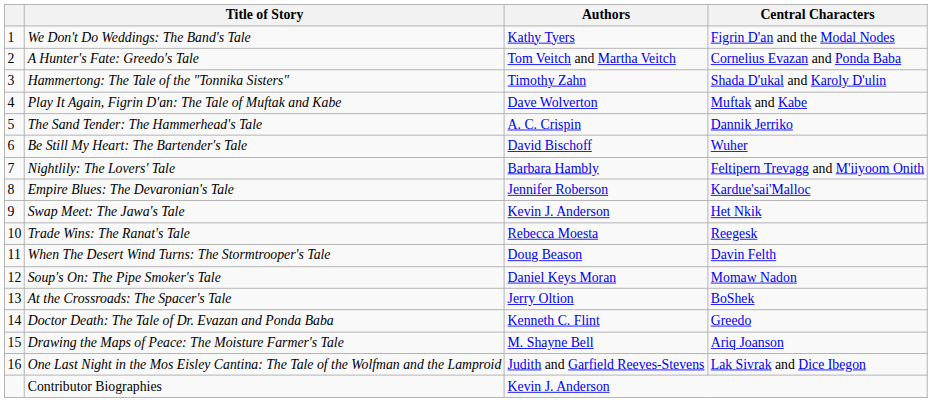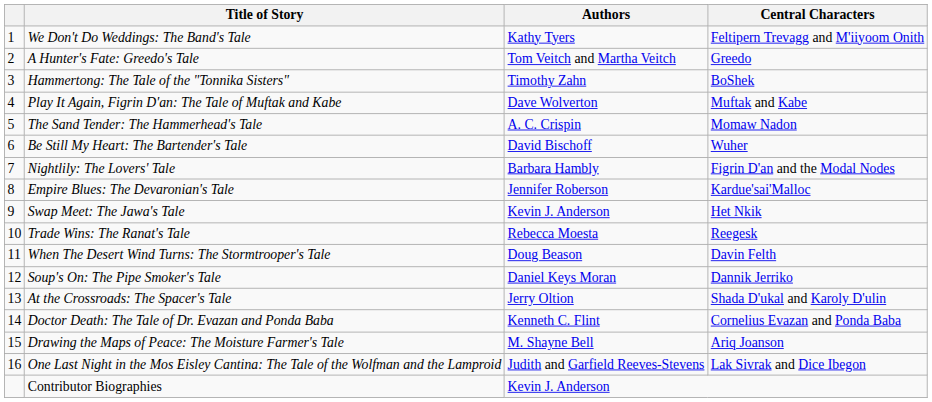We Don't Do Weddings: The Band's Tale | Central Characters: Figrin D'an and the Modal Nodes -> Feltipern Trevagg and M'iiyoom Onith
A Hunter's Fate: Greedo's Tale | Central Characters: Cornelius Evazan and Ponda Baba -> Greedo
Hammertong: The Tale of the "Tonnika Sisters" | Central Characters: Shada D'ukal and Karoly D'ulin -> BoShek
The Sand Tender: The Hammerhead's Tale | Central Characters: Dannik Jerriko -> Momaw Nadon
Nightlily: The Lovers' Tale | Central Characters: Feltipern Trevagg and M'iiyoom Onith -> Figrin D'an and the Modal Nodes
Soup's On: The Pipe Smoker's Tale | Central Characters: Momaw Nadon -> Dannik Jerriko
At the Crossroads: The Spacer's Tale | Central Characters: BoShek -> Shada D'ukal and Karoly D'ulin
Doctor Death: The Tale of Dr. Evazan and Ponda Baba | Central Characters: Greedo -> Cornelius Evazan and Ponda Baba
